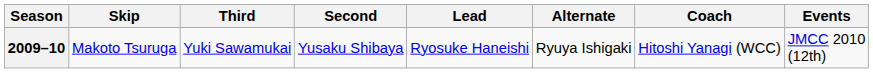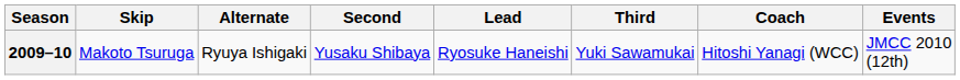columns swapped: Third <-> Alternate
